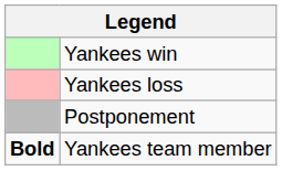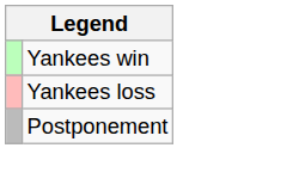- row: Bold | Yankees team member
